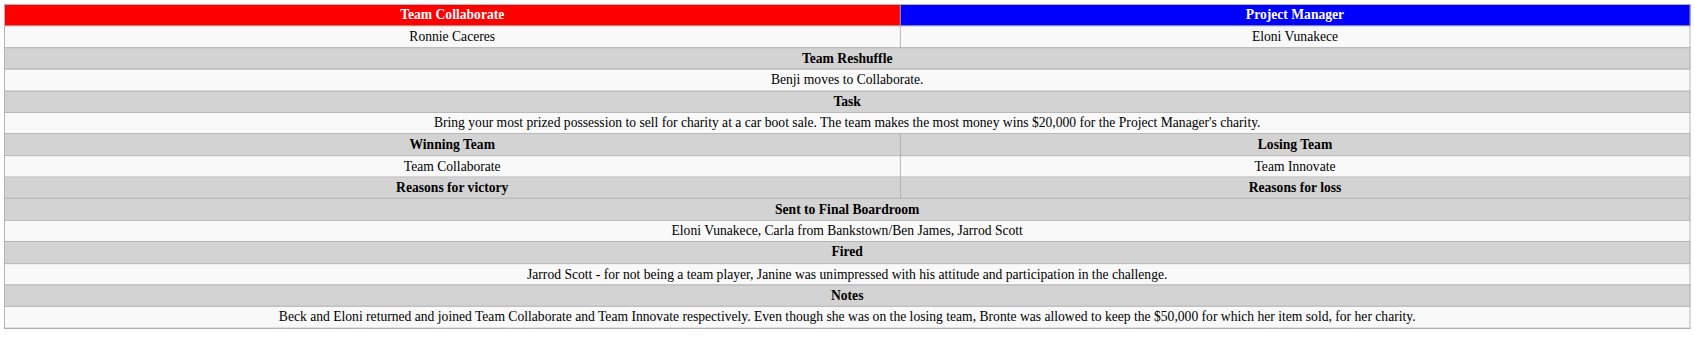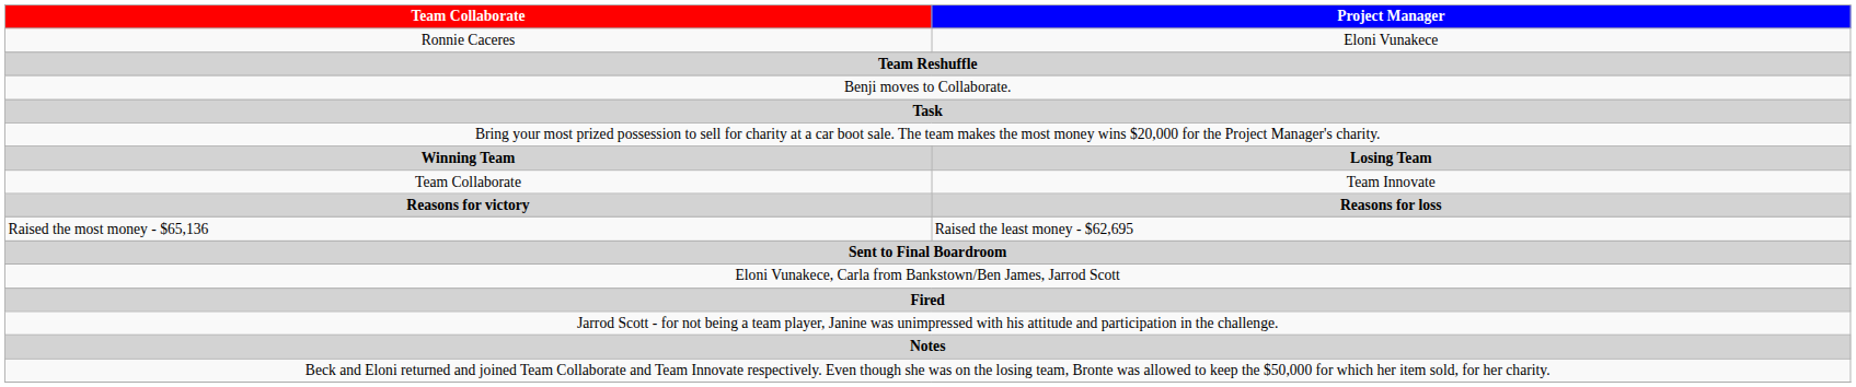+ row: Raised the most money - $65,136 | Raised the least money - $62,695
